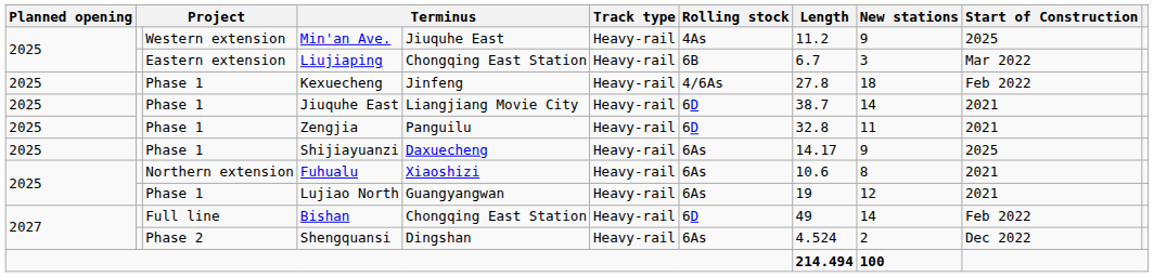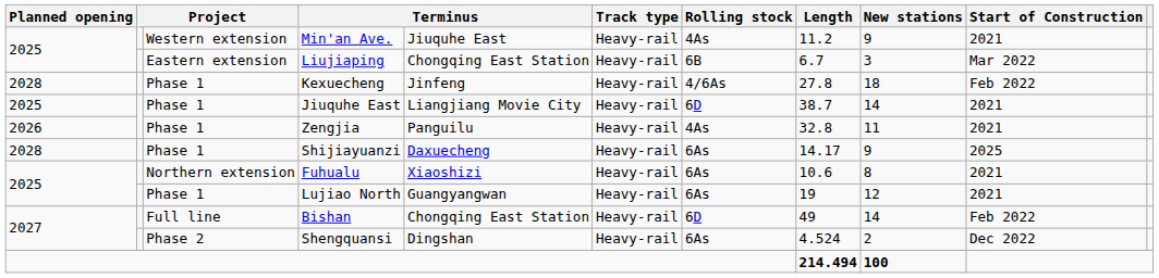Min'an Ave. | Start of Construction: 2025 -> 2021
Kexuecheng | Planned opening: 2025 -> 2028
Zengjia | Planned opening: 2025 -> 2026
Zengjia | Rolling stock: 6D -> 4As
Shijiayuanzi | Planned opening: 2025 -> 2028
